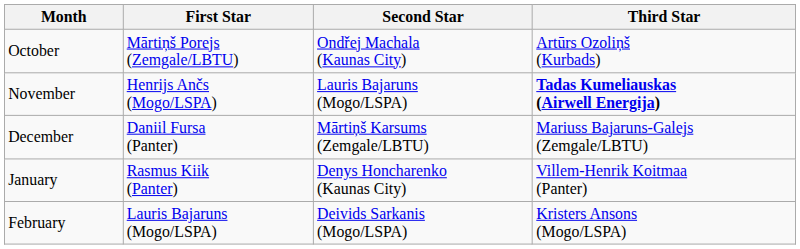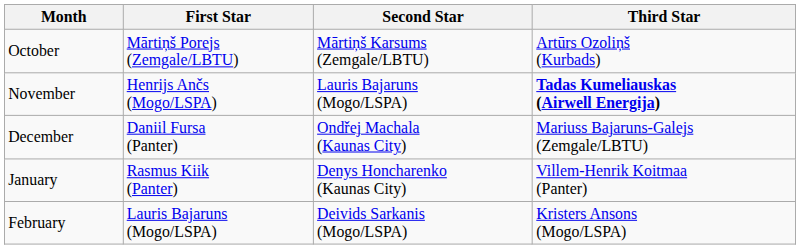October | Second Star: Ondřej Machala (Kaunas City) -> Mārtiņš Karsums (Zemgale/LBTU)
December | Second Star: Mārtiņš Karsums (Zemgale/LBTU) -> Ondřej Machala (Kaunas City)
